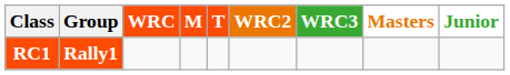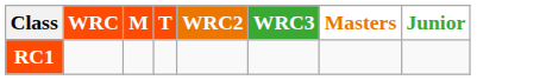- column: Group | Rally1
